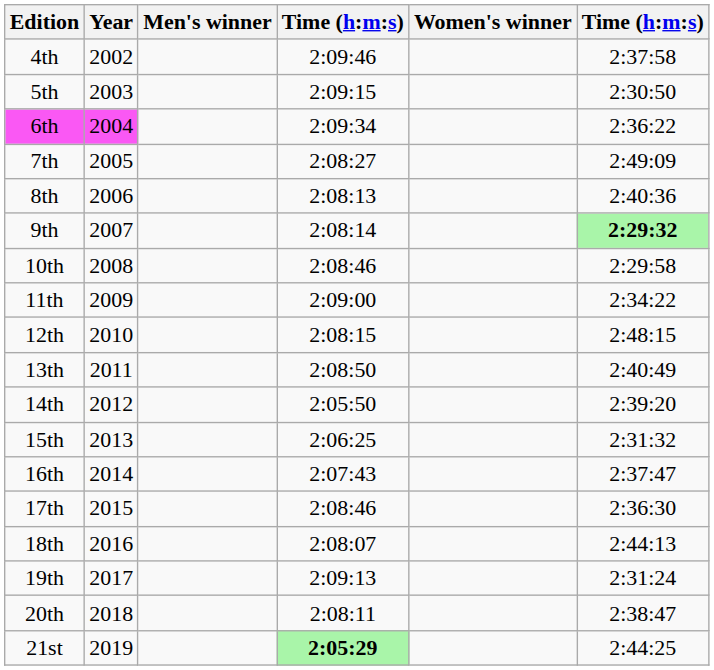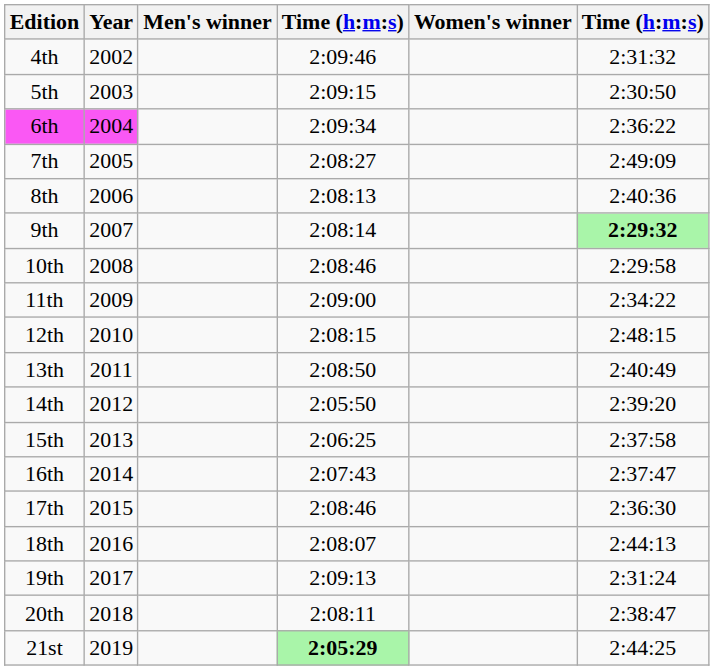4th | column 6: 2:37:58 -> 2:31:32
15th | column 6: 2:31:32 -> 2:37:58
